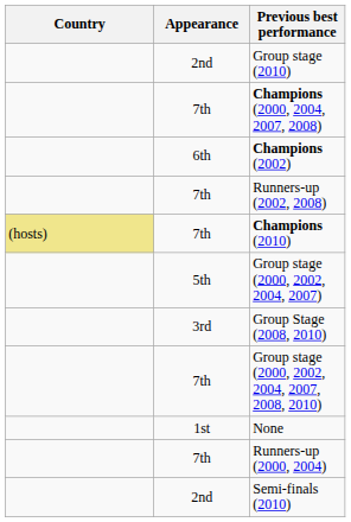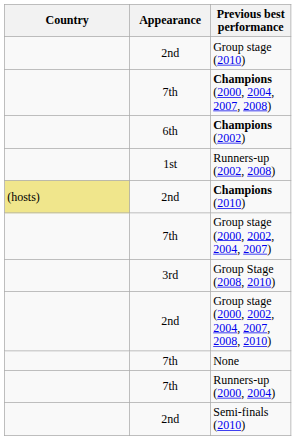Runners-up (2002, 2008) | Appearance: 7th -> 1st
Champions (2010) | Appearance: 7th -> 2nd
Group stage (2000, 2002, 2004, 2007) | Appearance: 5th -> 7th
Group stage (2000, 2002, 2004, 2007, 2008, 2010) | Appearance: 7th -> 2nd
None | Appearance: 1st -> 7th
